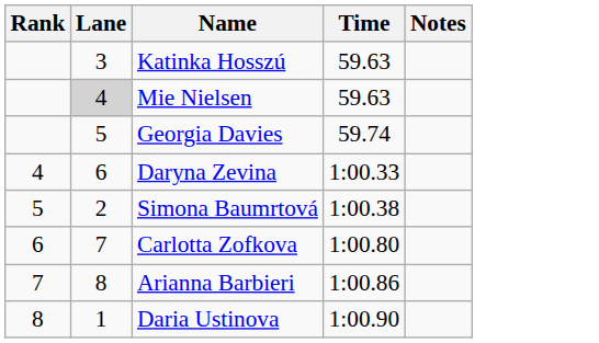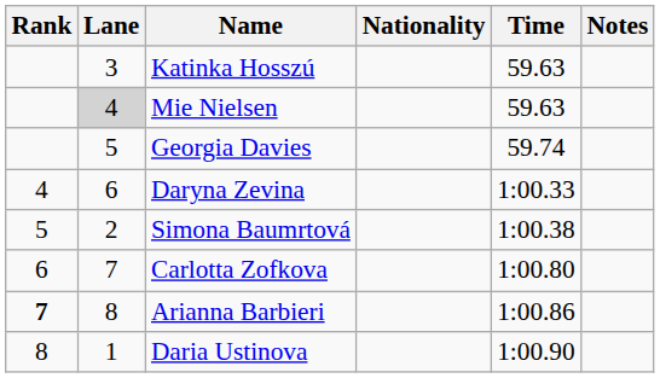+ column: Nationality
Arianna Barbieri | Rank: normal -> bold
